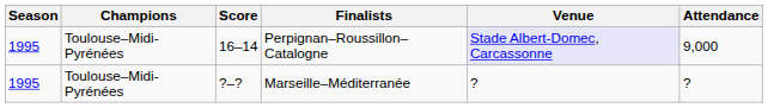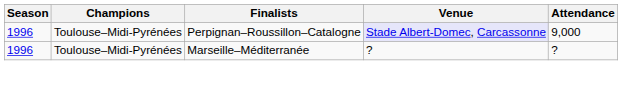- column: Score | 16–14 | ?–?
Perpignan–Roussillon–Catalogne | Season: 1995 -> 1996
Marseille–Méditerranée | Season: 1995 -> 1996
